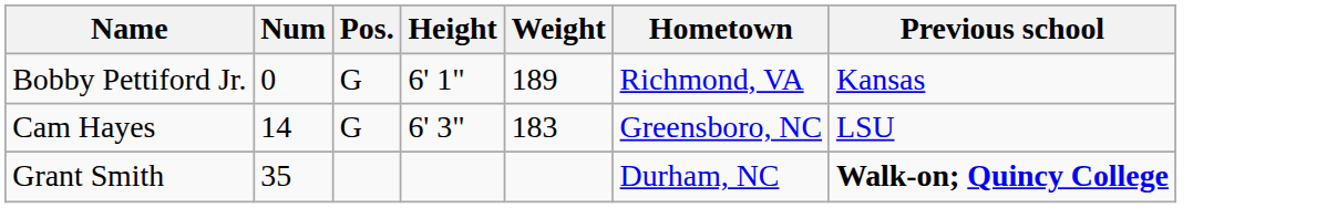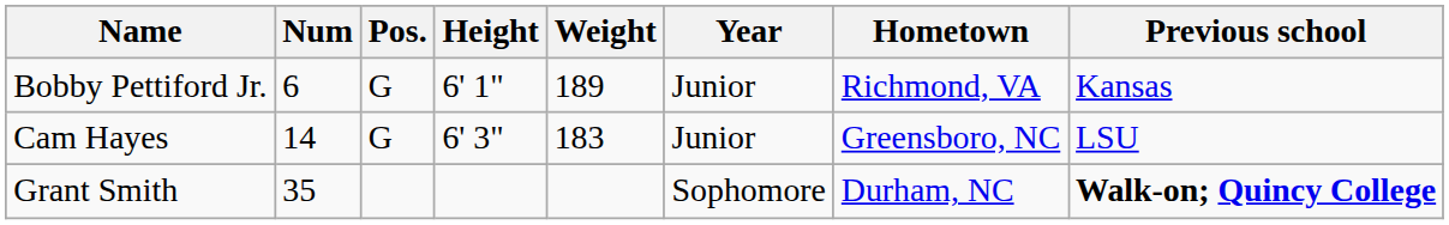+ column: Year | Junior | Junior | Sophomore
Bobby Pettiford Jr. | Num: 0 -> 6
